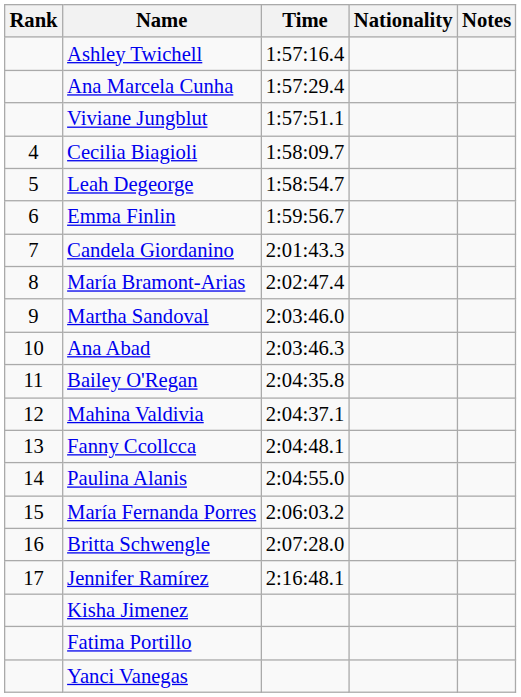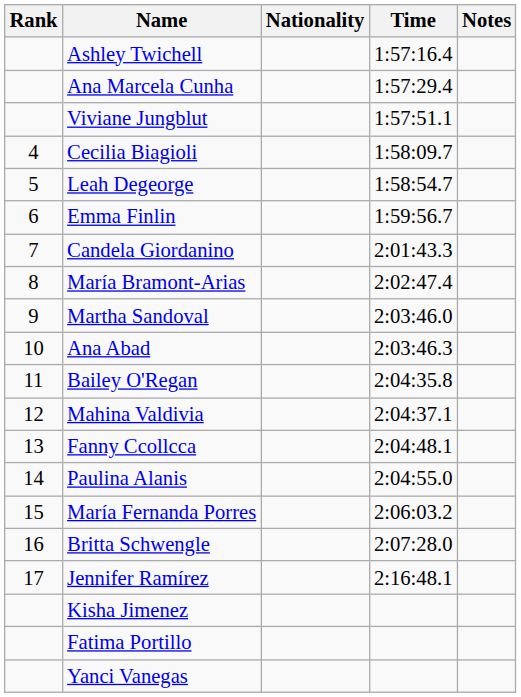columns swapped: Nationality <-> Time
